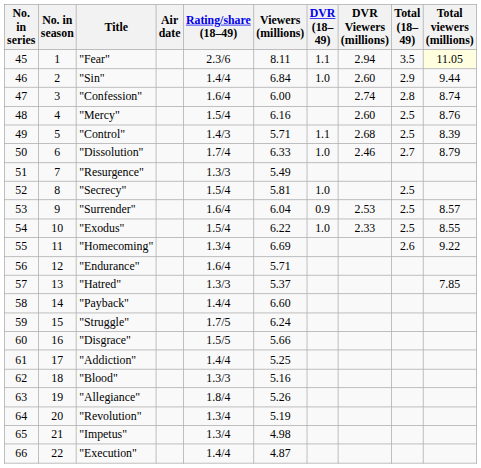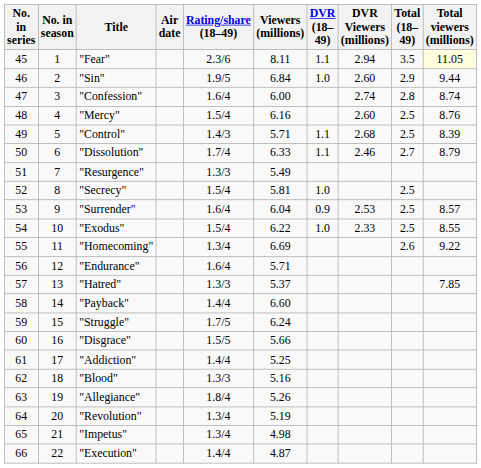"Sin" | Rating/share (18–49): 1.4/4 -> 1.9/5
"Dissolution" | DVR (18–49): 1.0 -> 1.1
